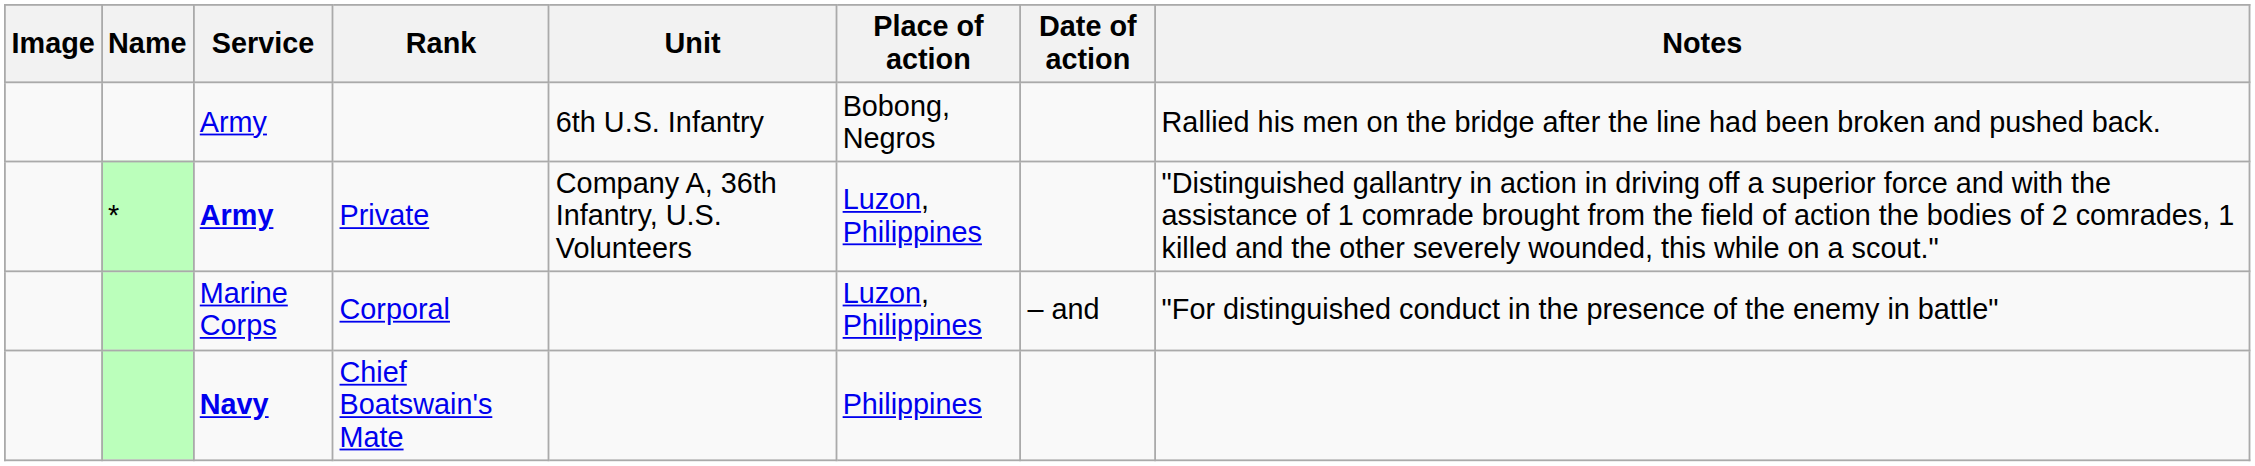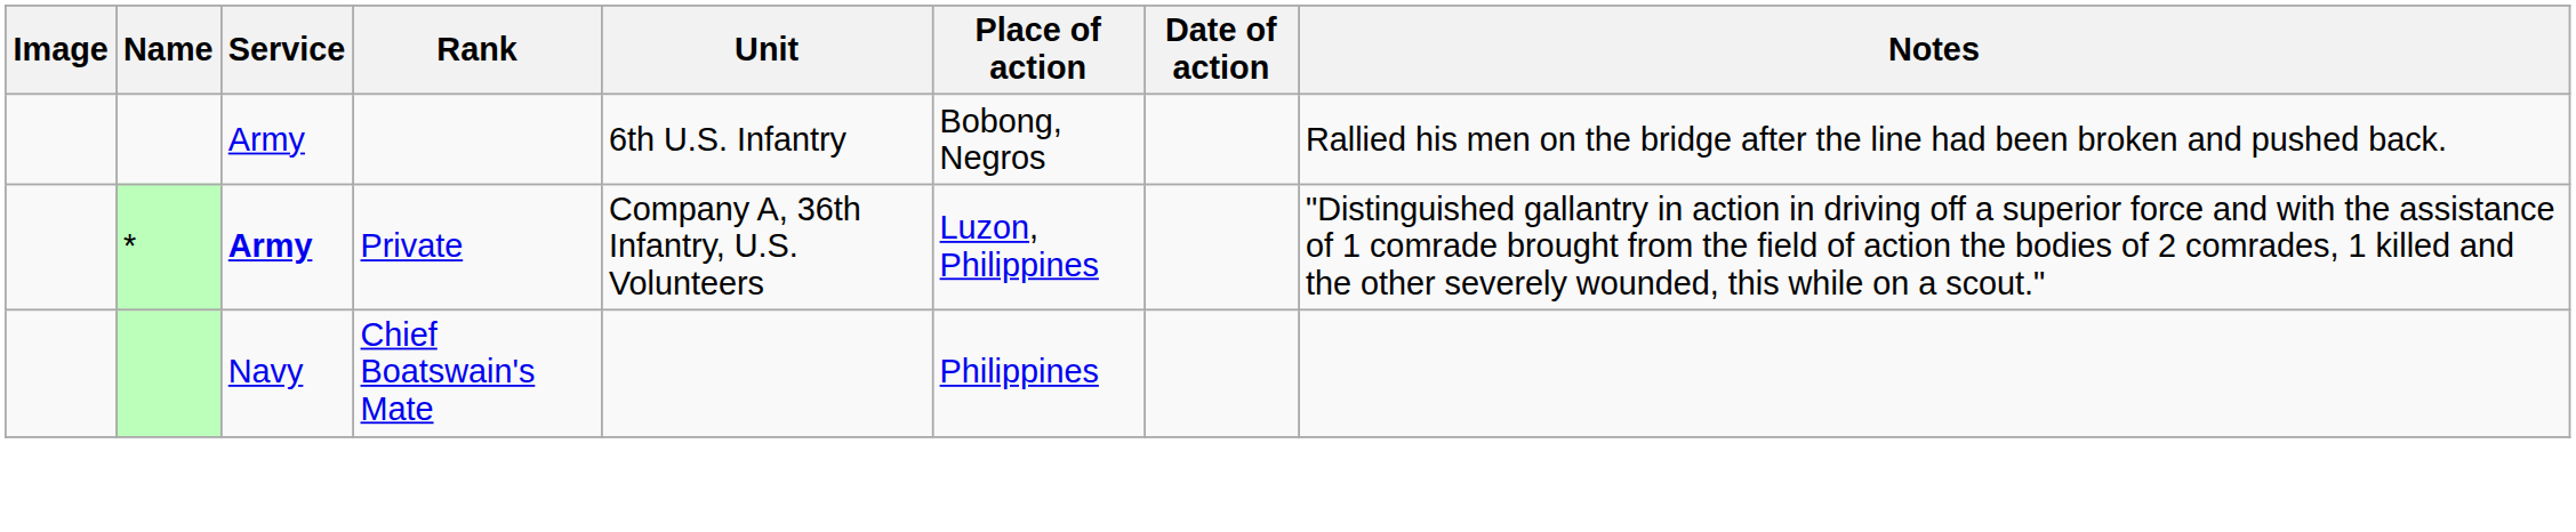- row: Marine Corps | Corporal | Luzon, Philippines | – and | "For distinguished conduct in the presence of the enemy in battle"
Chief Boatswain's Mate | Service: bold -> normal
